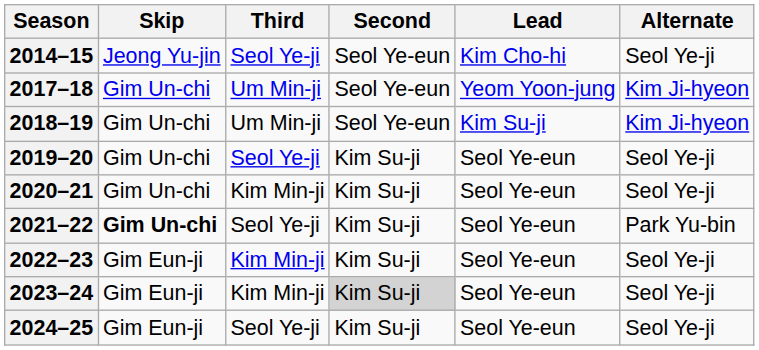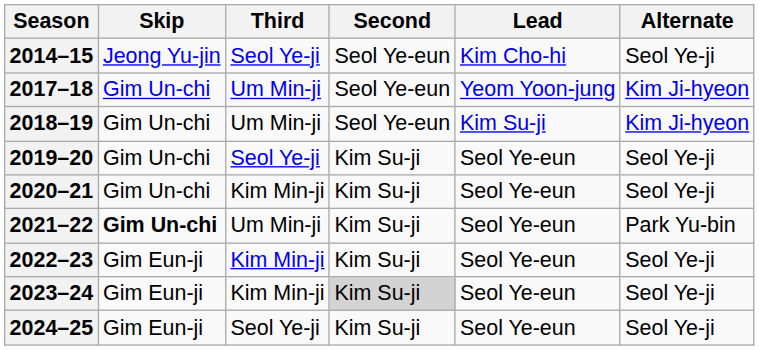2021–22 | Third: Seol Ye-ji -> Um Min-ji
